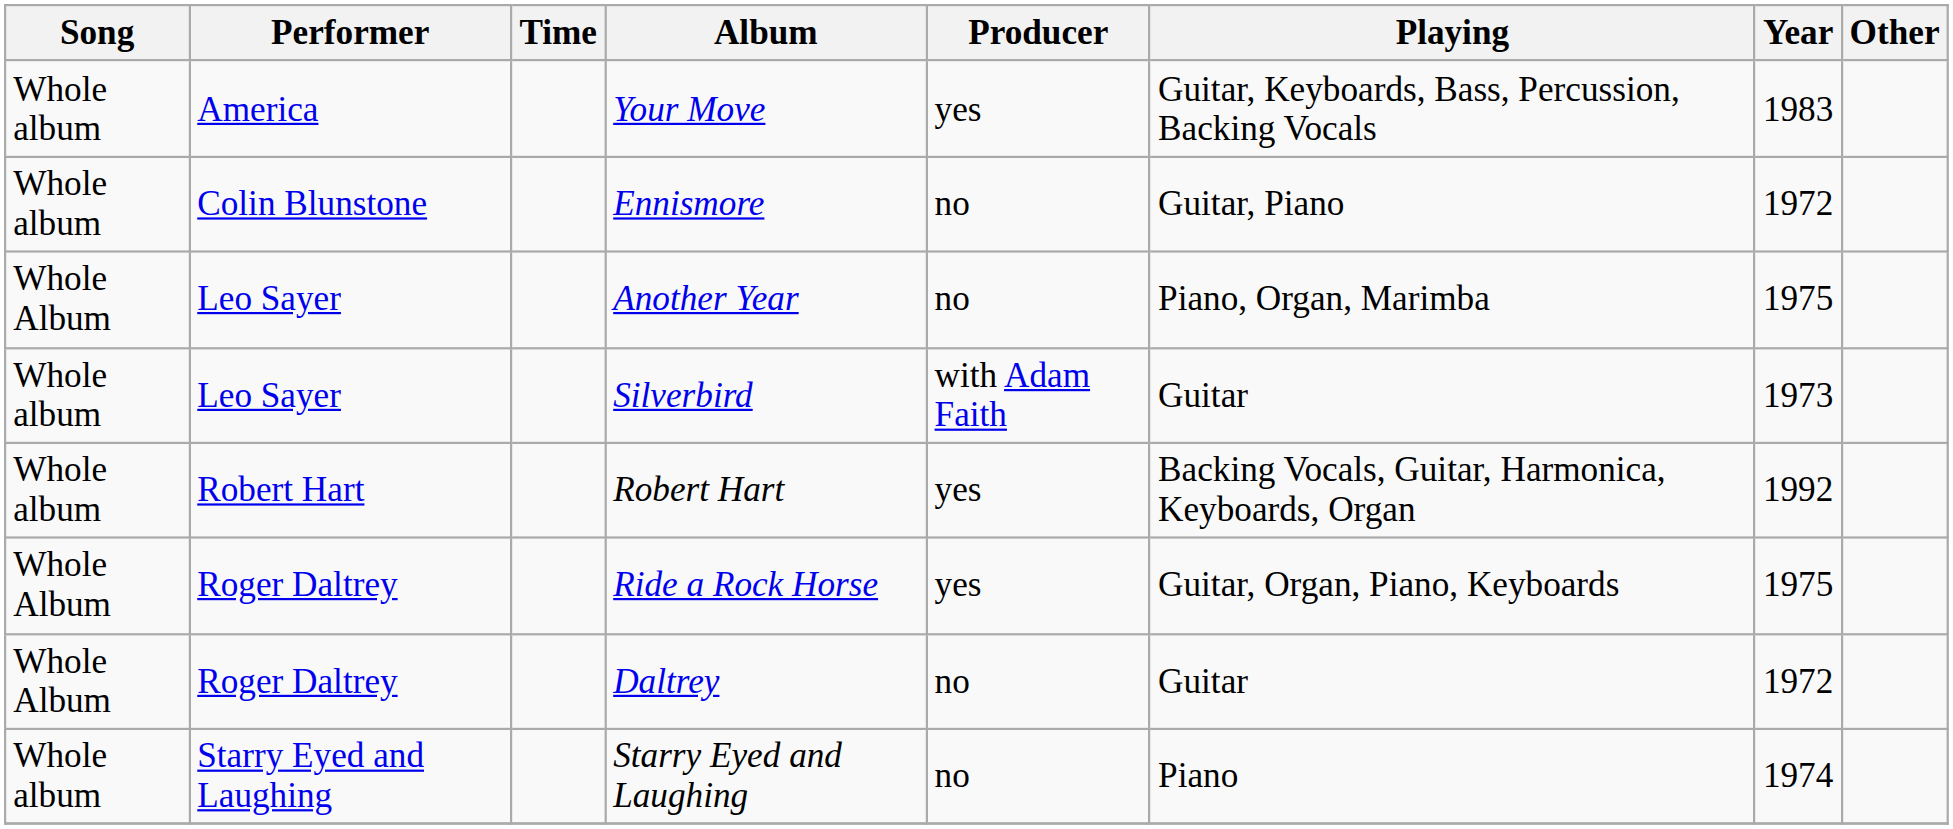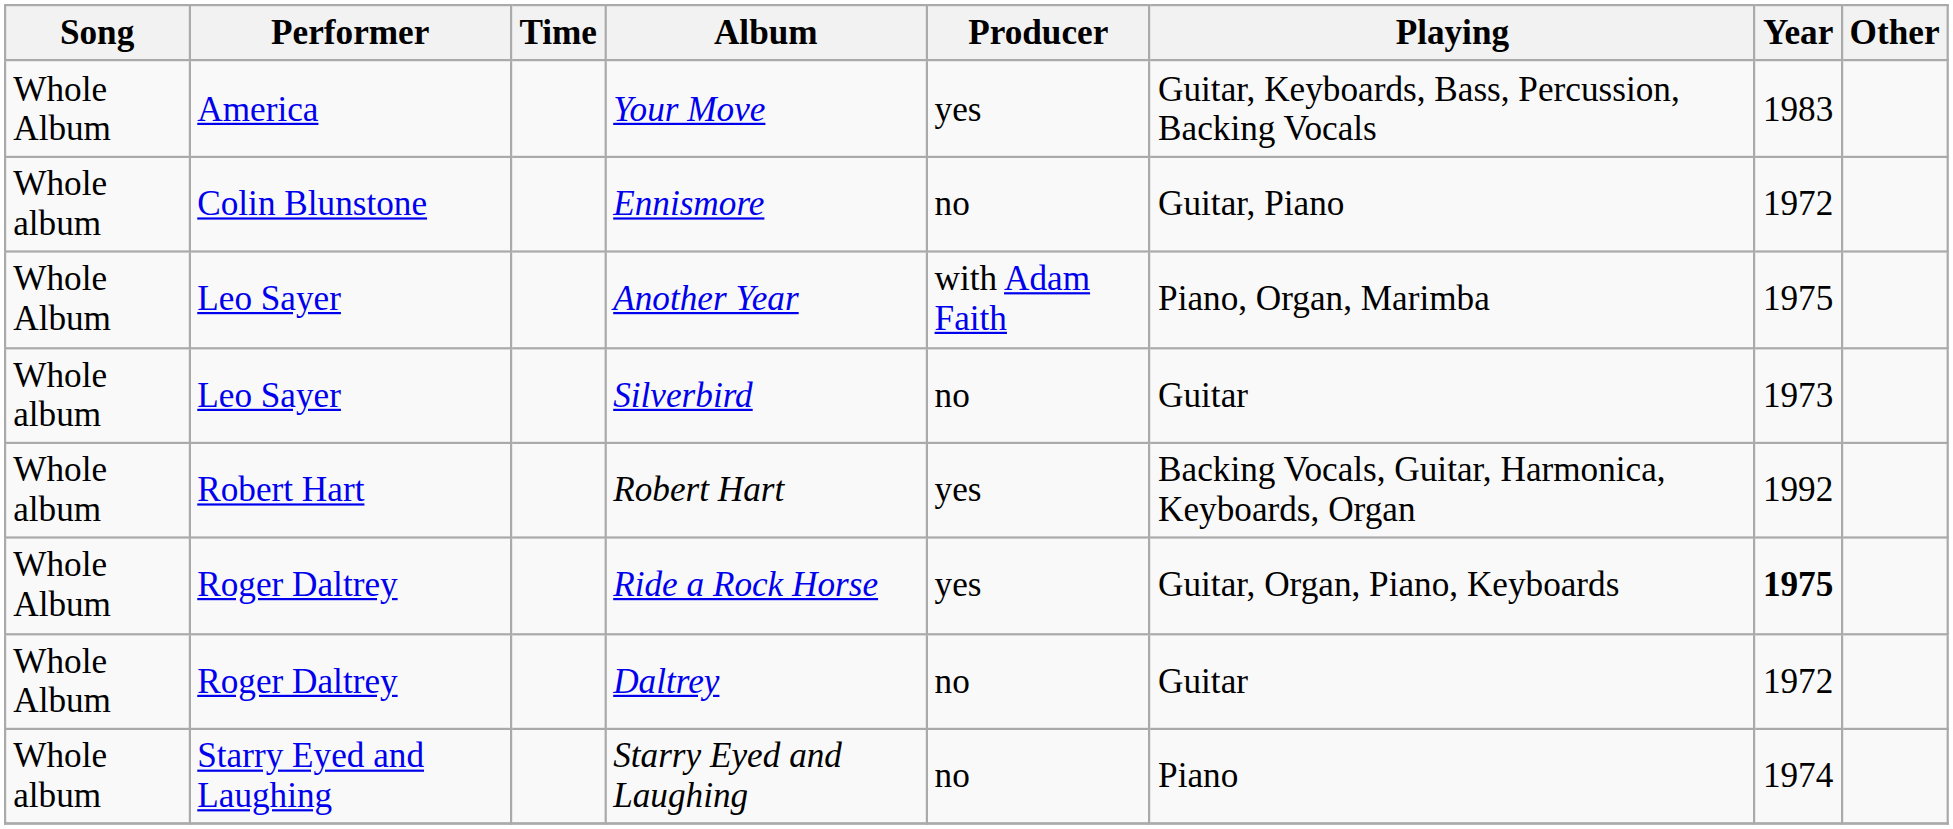Your Move | Song: Whole album -> Whole Album
Another Year | Producer: no -> with Adam Faith
Silverbird | Producer: with Adam Faith -> no
Ride a Rock Horse | Year: normal -> bold
